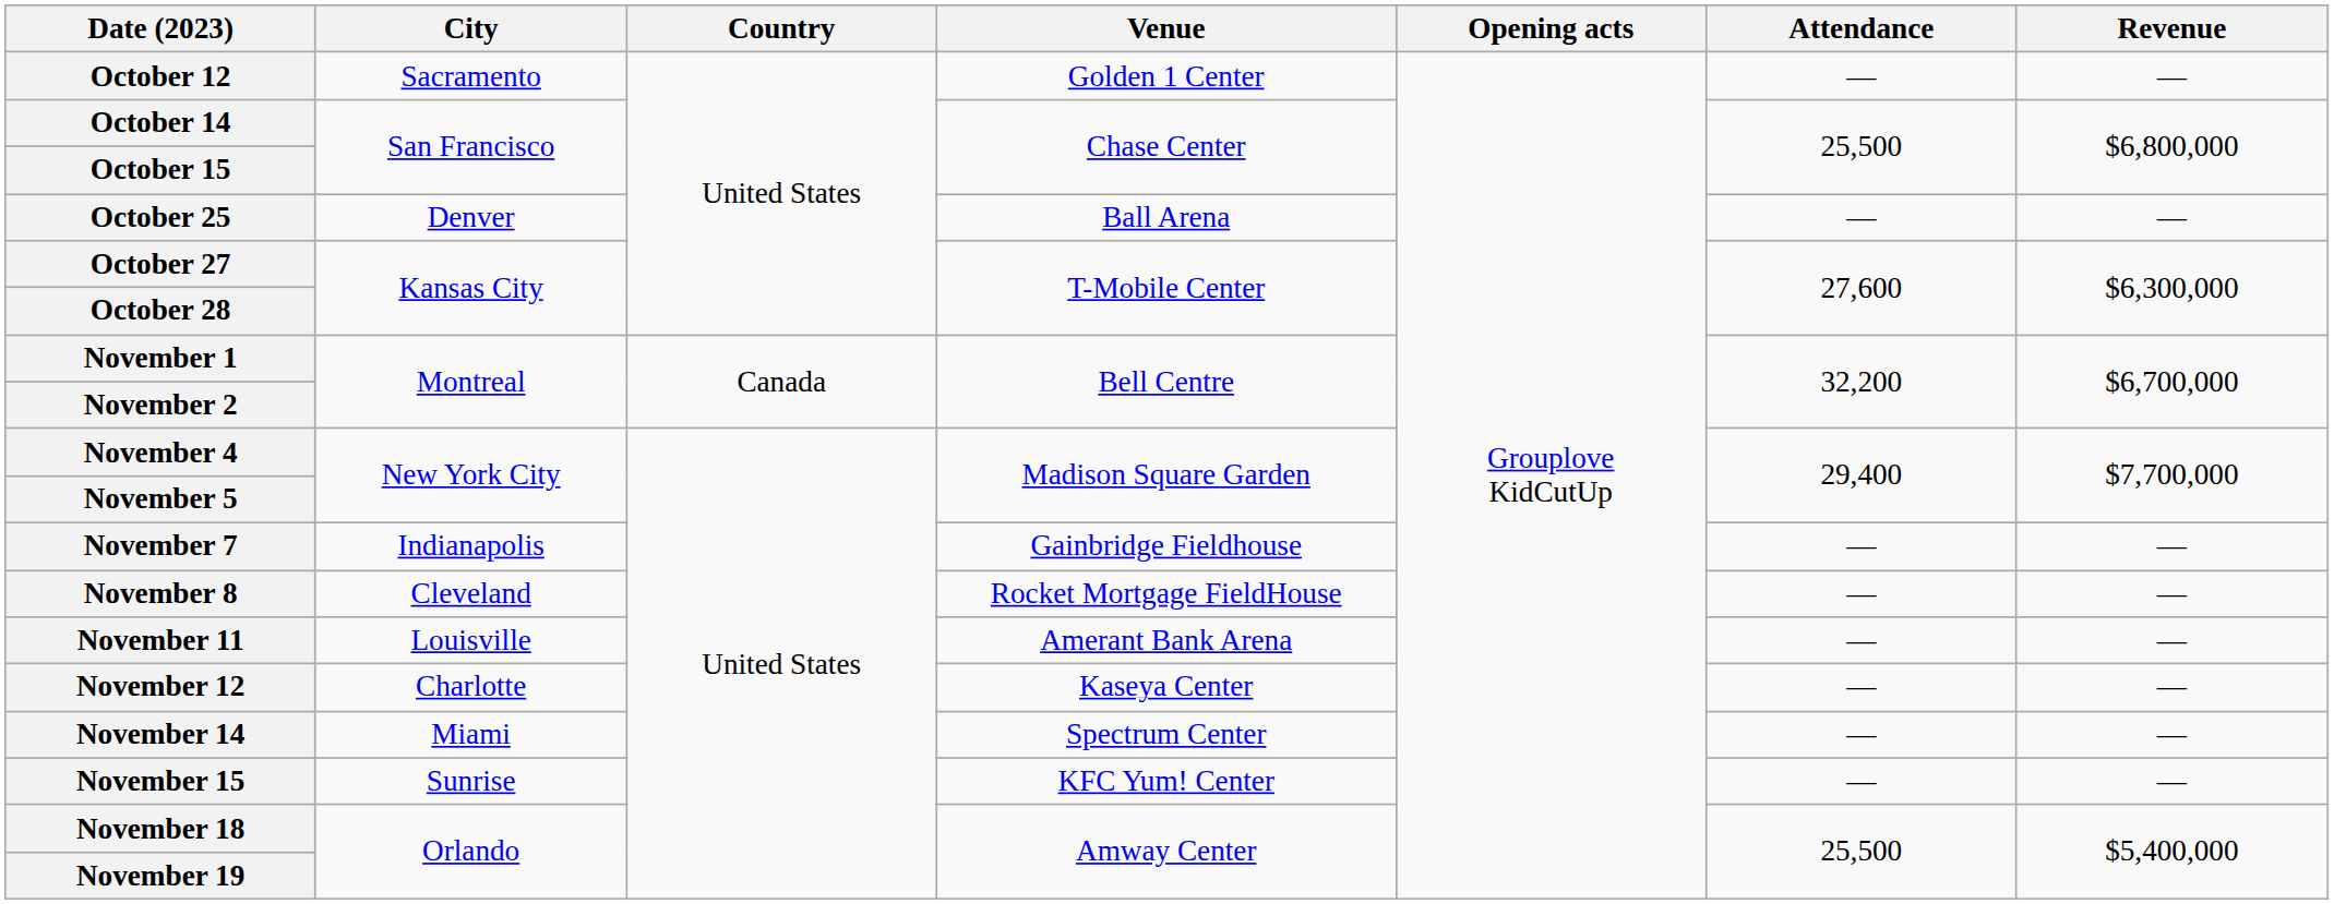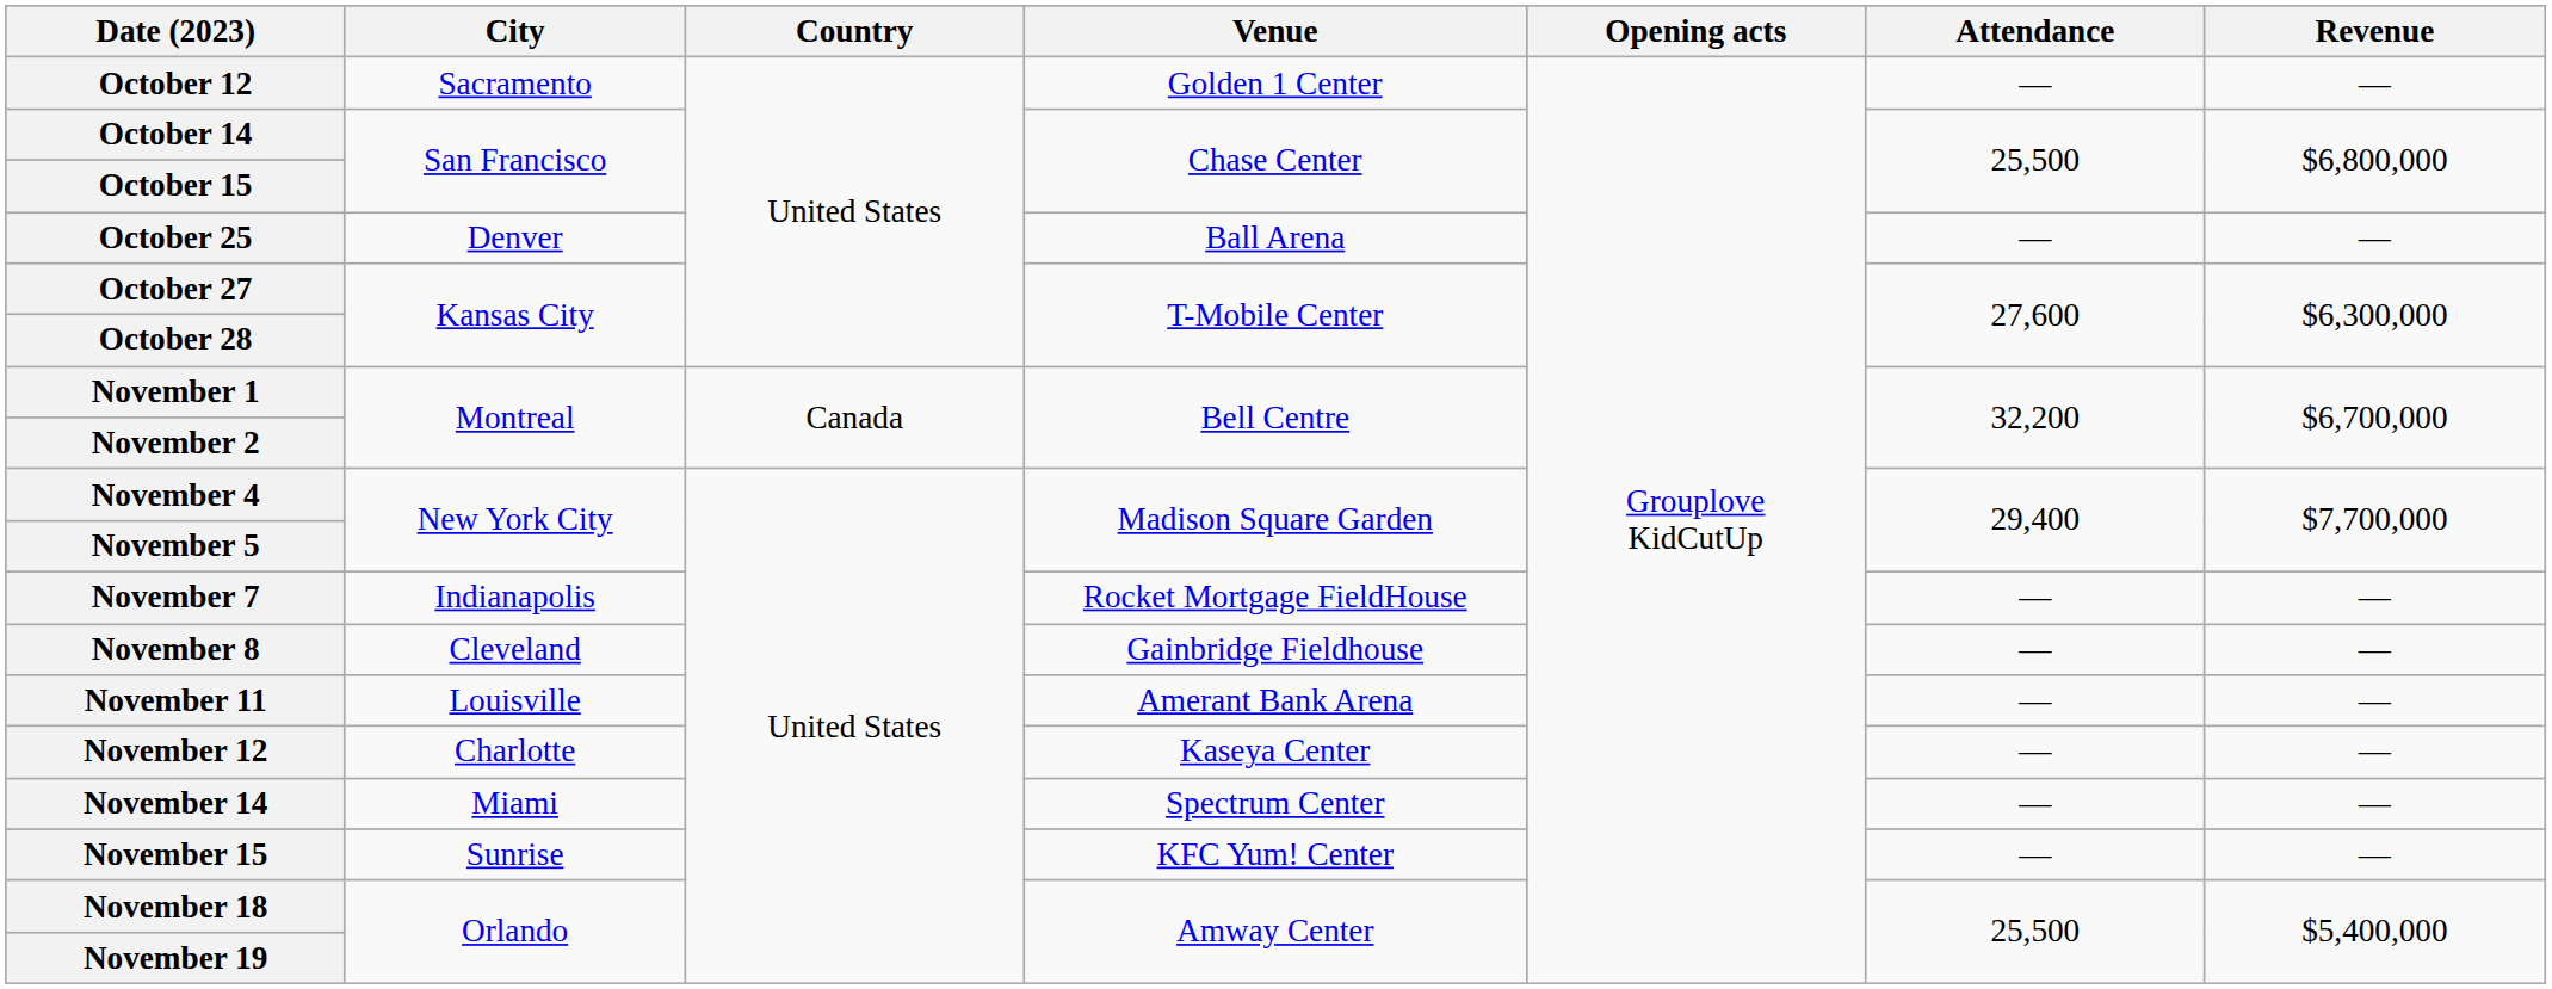November 7 | Venue: Gainbridge Fieldhouse -> Rocket Mortgage FieldHouse
November 8 | Venue: Rocket Mortgage FieldHouse -> Gainbridge Fieldhouse
